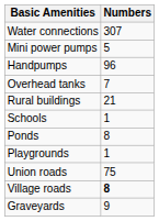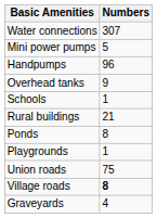Overhead tanks | Numbers: 7 -> 9
rows swapped: Rural buildings <-> Schools
Graveyards | Numbers: 9 -> 4
